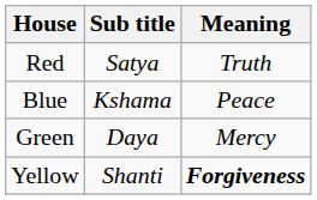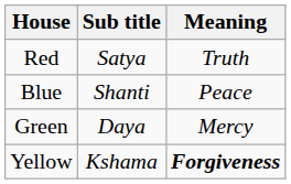Blue | Sub title: Kshama -> Shanti
Yellow | Sub title: Shanti -> Kshama
